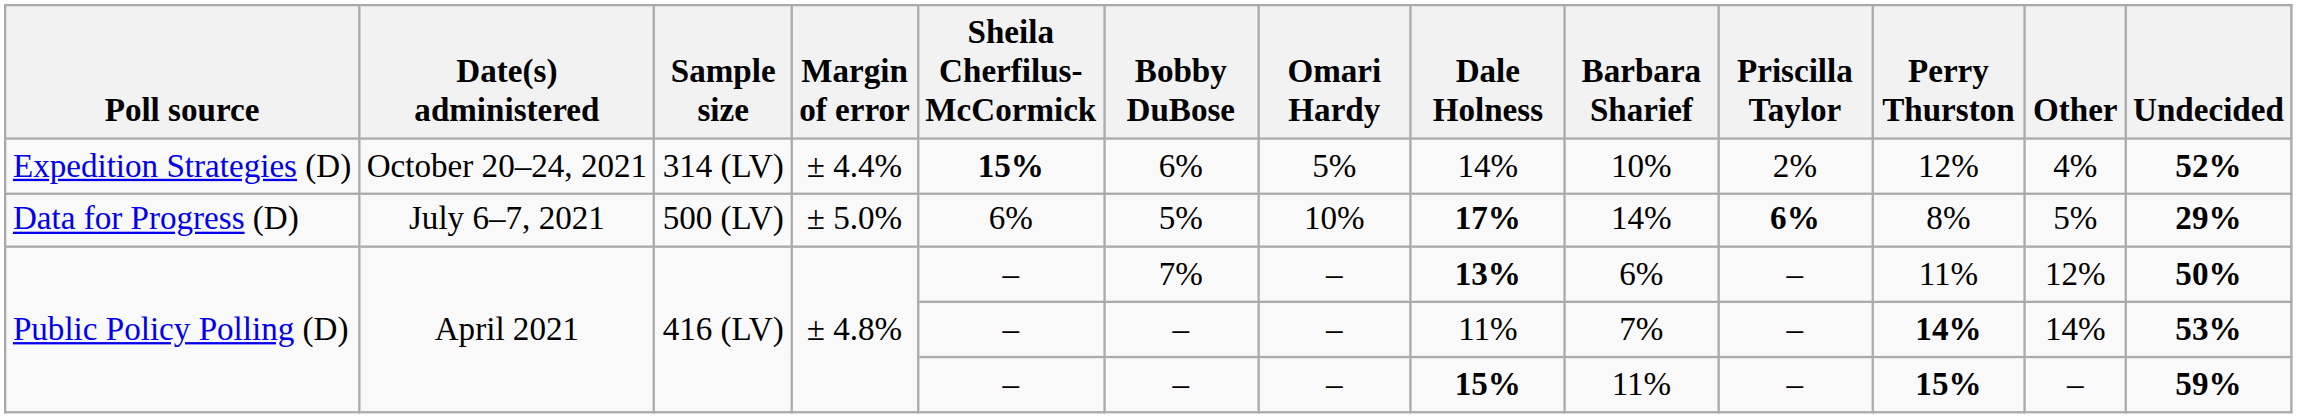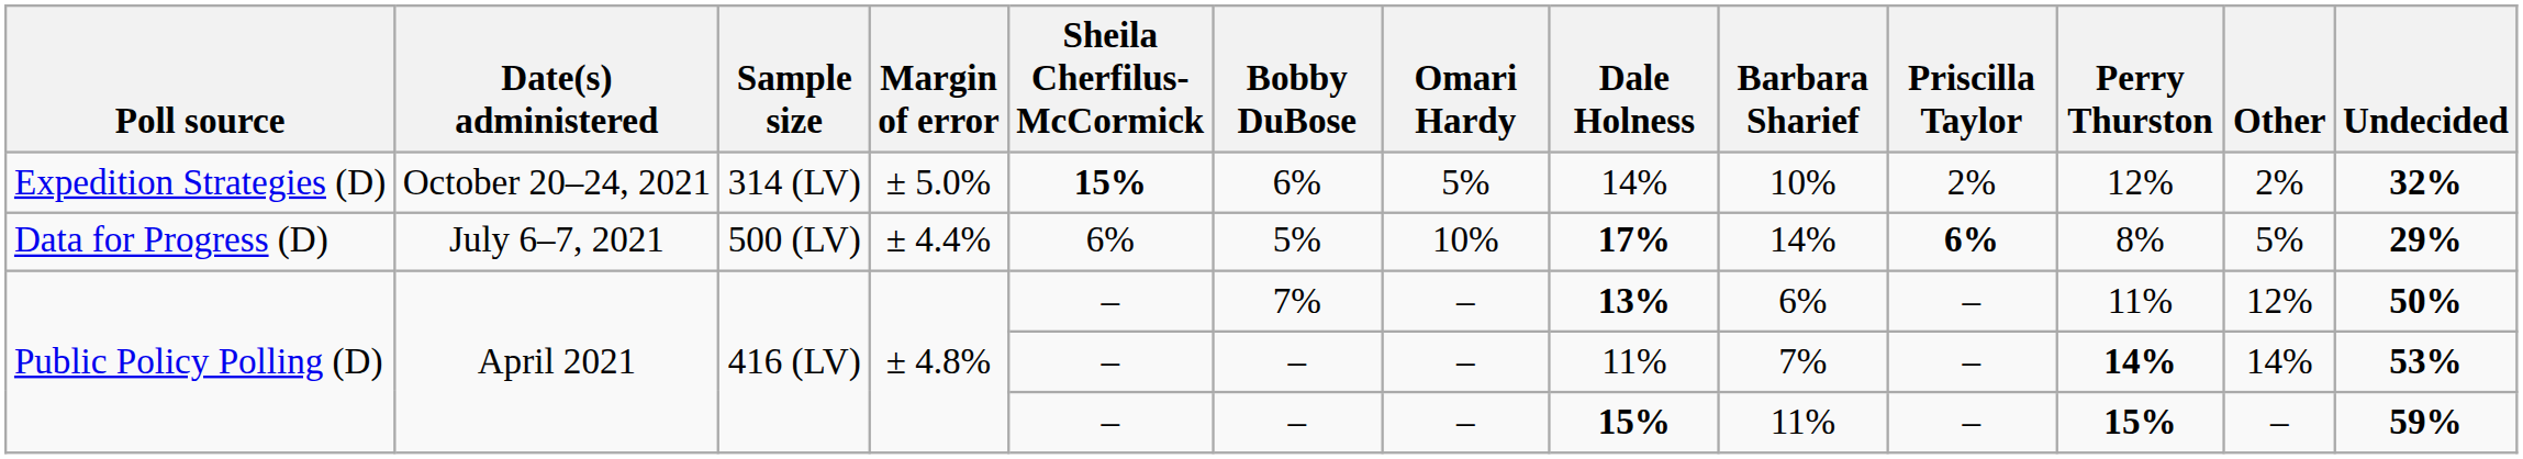Expedition Strategies (D) | Margin of error: ± 4.4% -> ± 5.0%
Expedition Strategies (D) | Other: 4% -> 2%
Expedition Strategies (D) | Undecided: 52% -> 32%
Data for Progress (D) | Margin of error: ± 5.0% -> ± 4.4%
